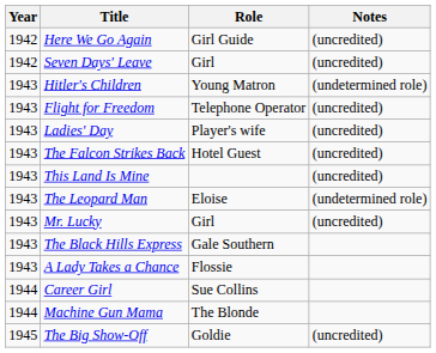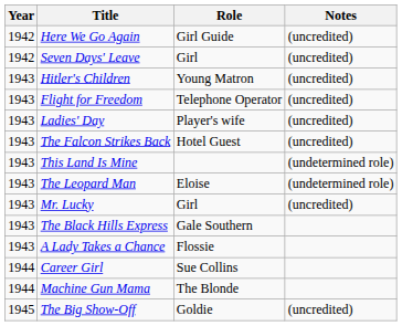Hitler's Children | Notes: (undetermined role) -> (uncredited)
This Land Is Mine | Notes: (uncredited) -> (undetermined role)
